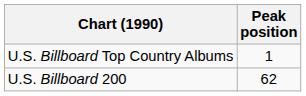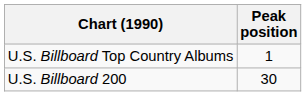U.S. Billboard 200 | Peak position: 62 -> 30
